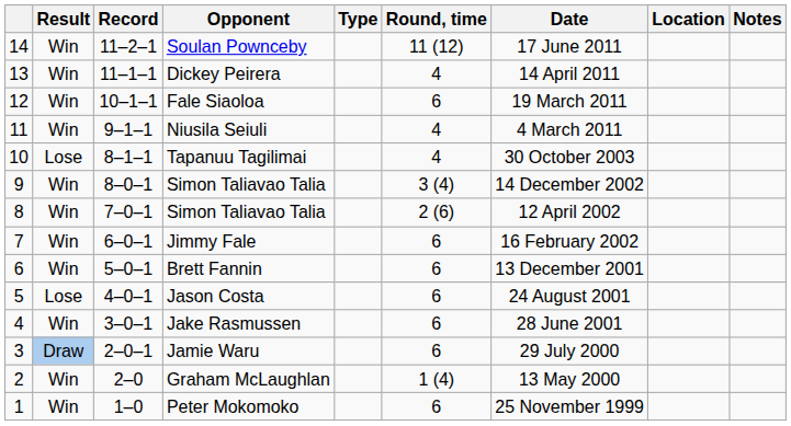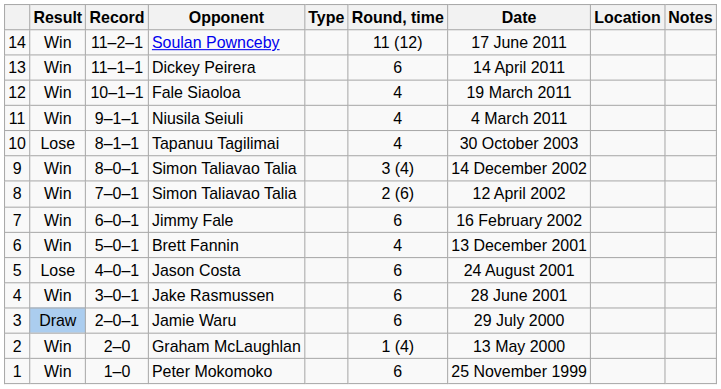Dickey Peirera | Round, time: 4 -> 6
Fale Siaoloa | Round, time: 6 -> 4
Brett Fannin | Round, time: 6 -> 4
